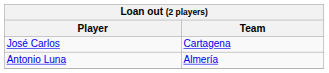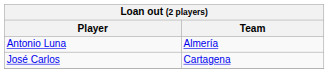rows swapped: Antonio Luna <-> José Carlos
